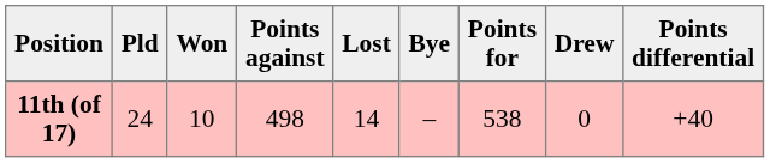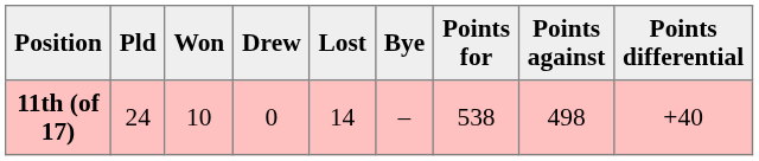columns swapped: Drew <-> Points against
